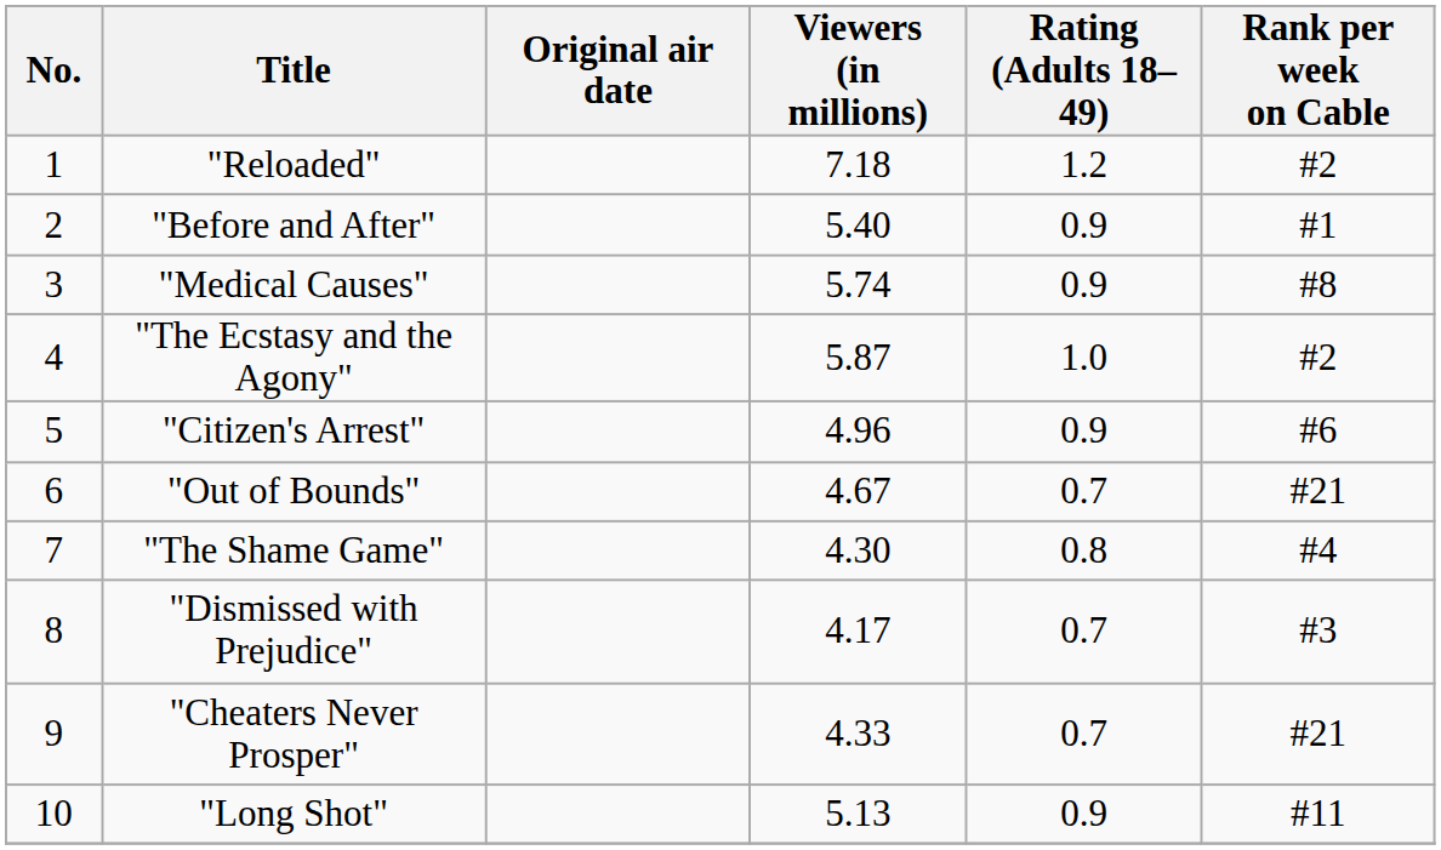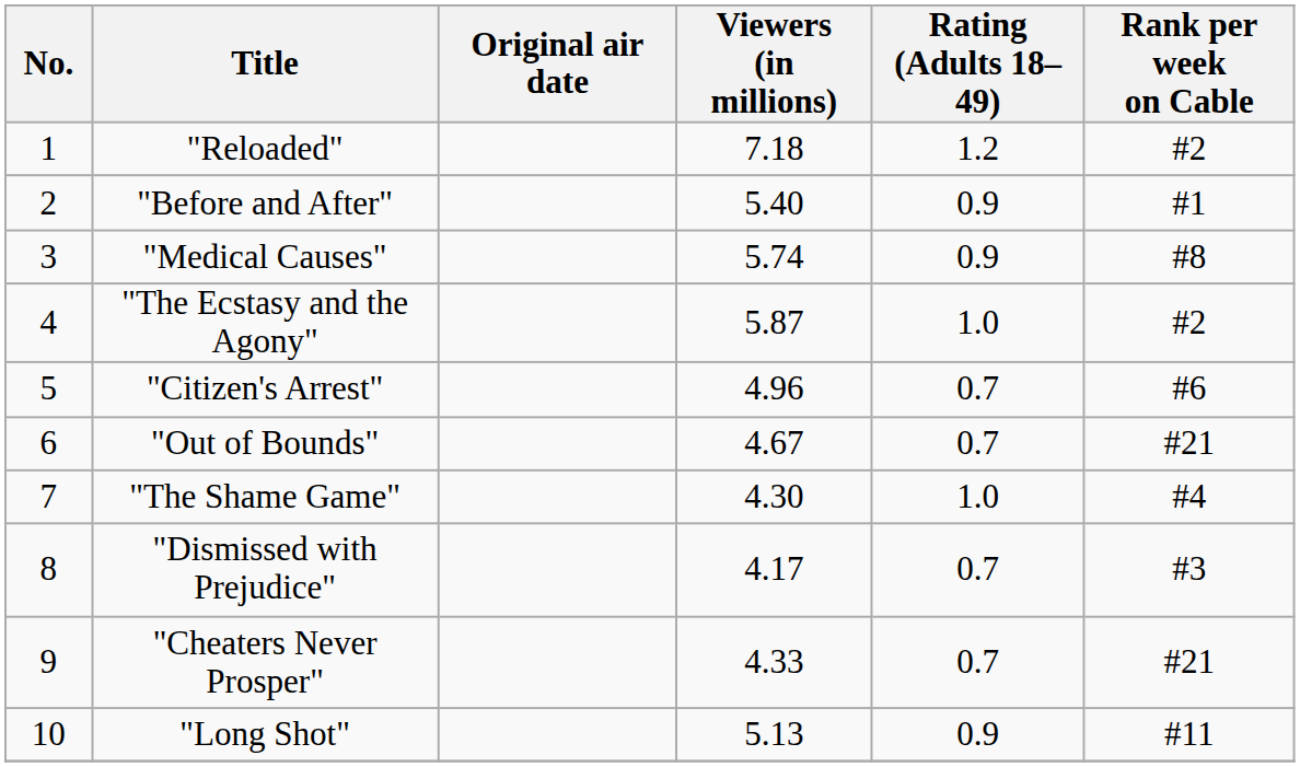"Citizen's Arrest" | Rating (Adults 18–49): 0.9 -> 0.7
"The Shame Game" | Rating (Adults 18–49): 0.8 -> 1.0
